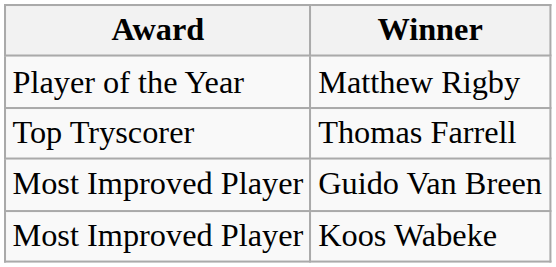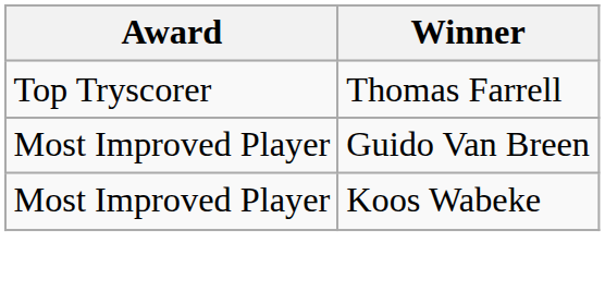- row: Player of the Year | Matthew Rigby
